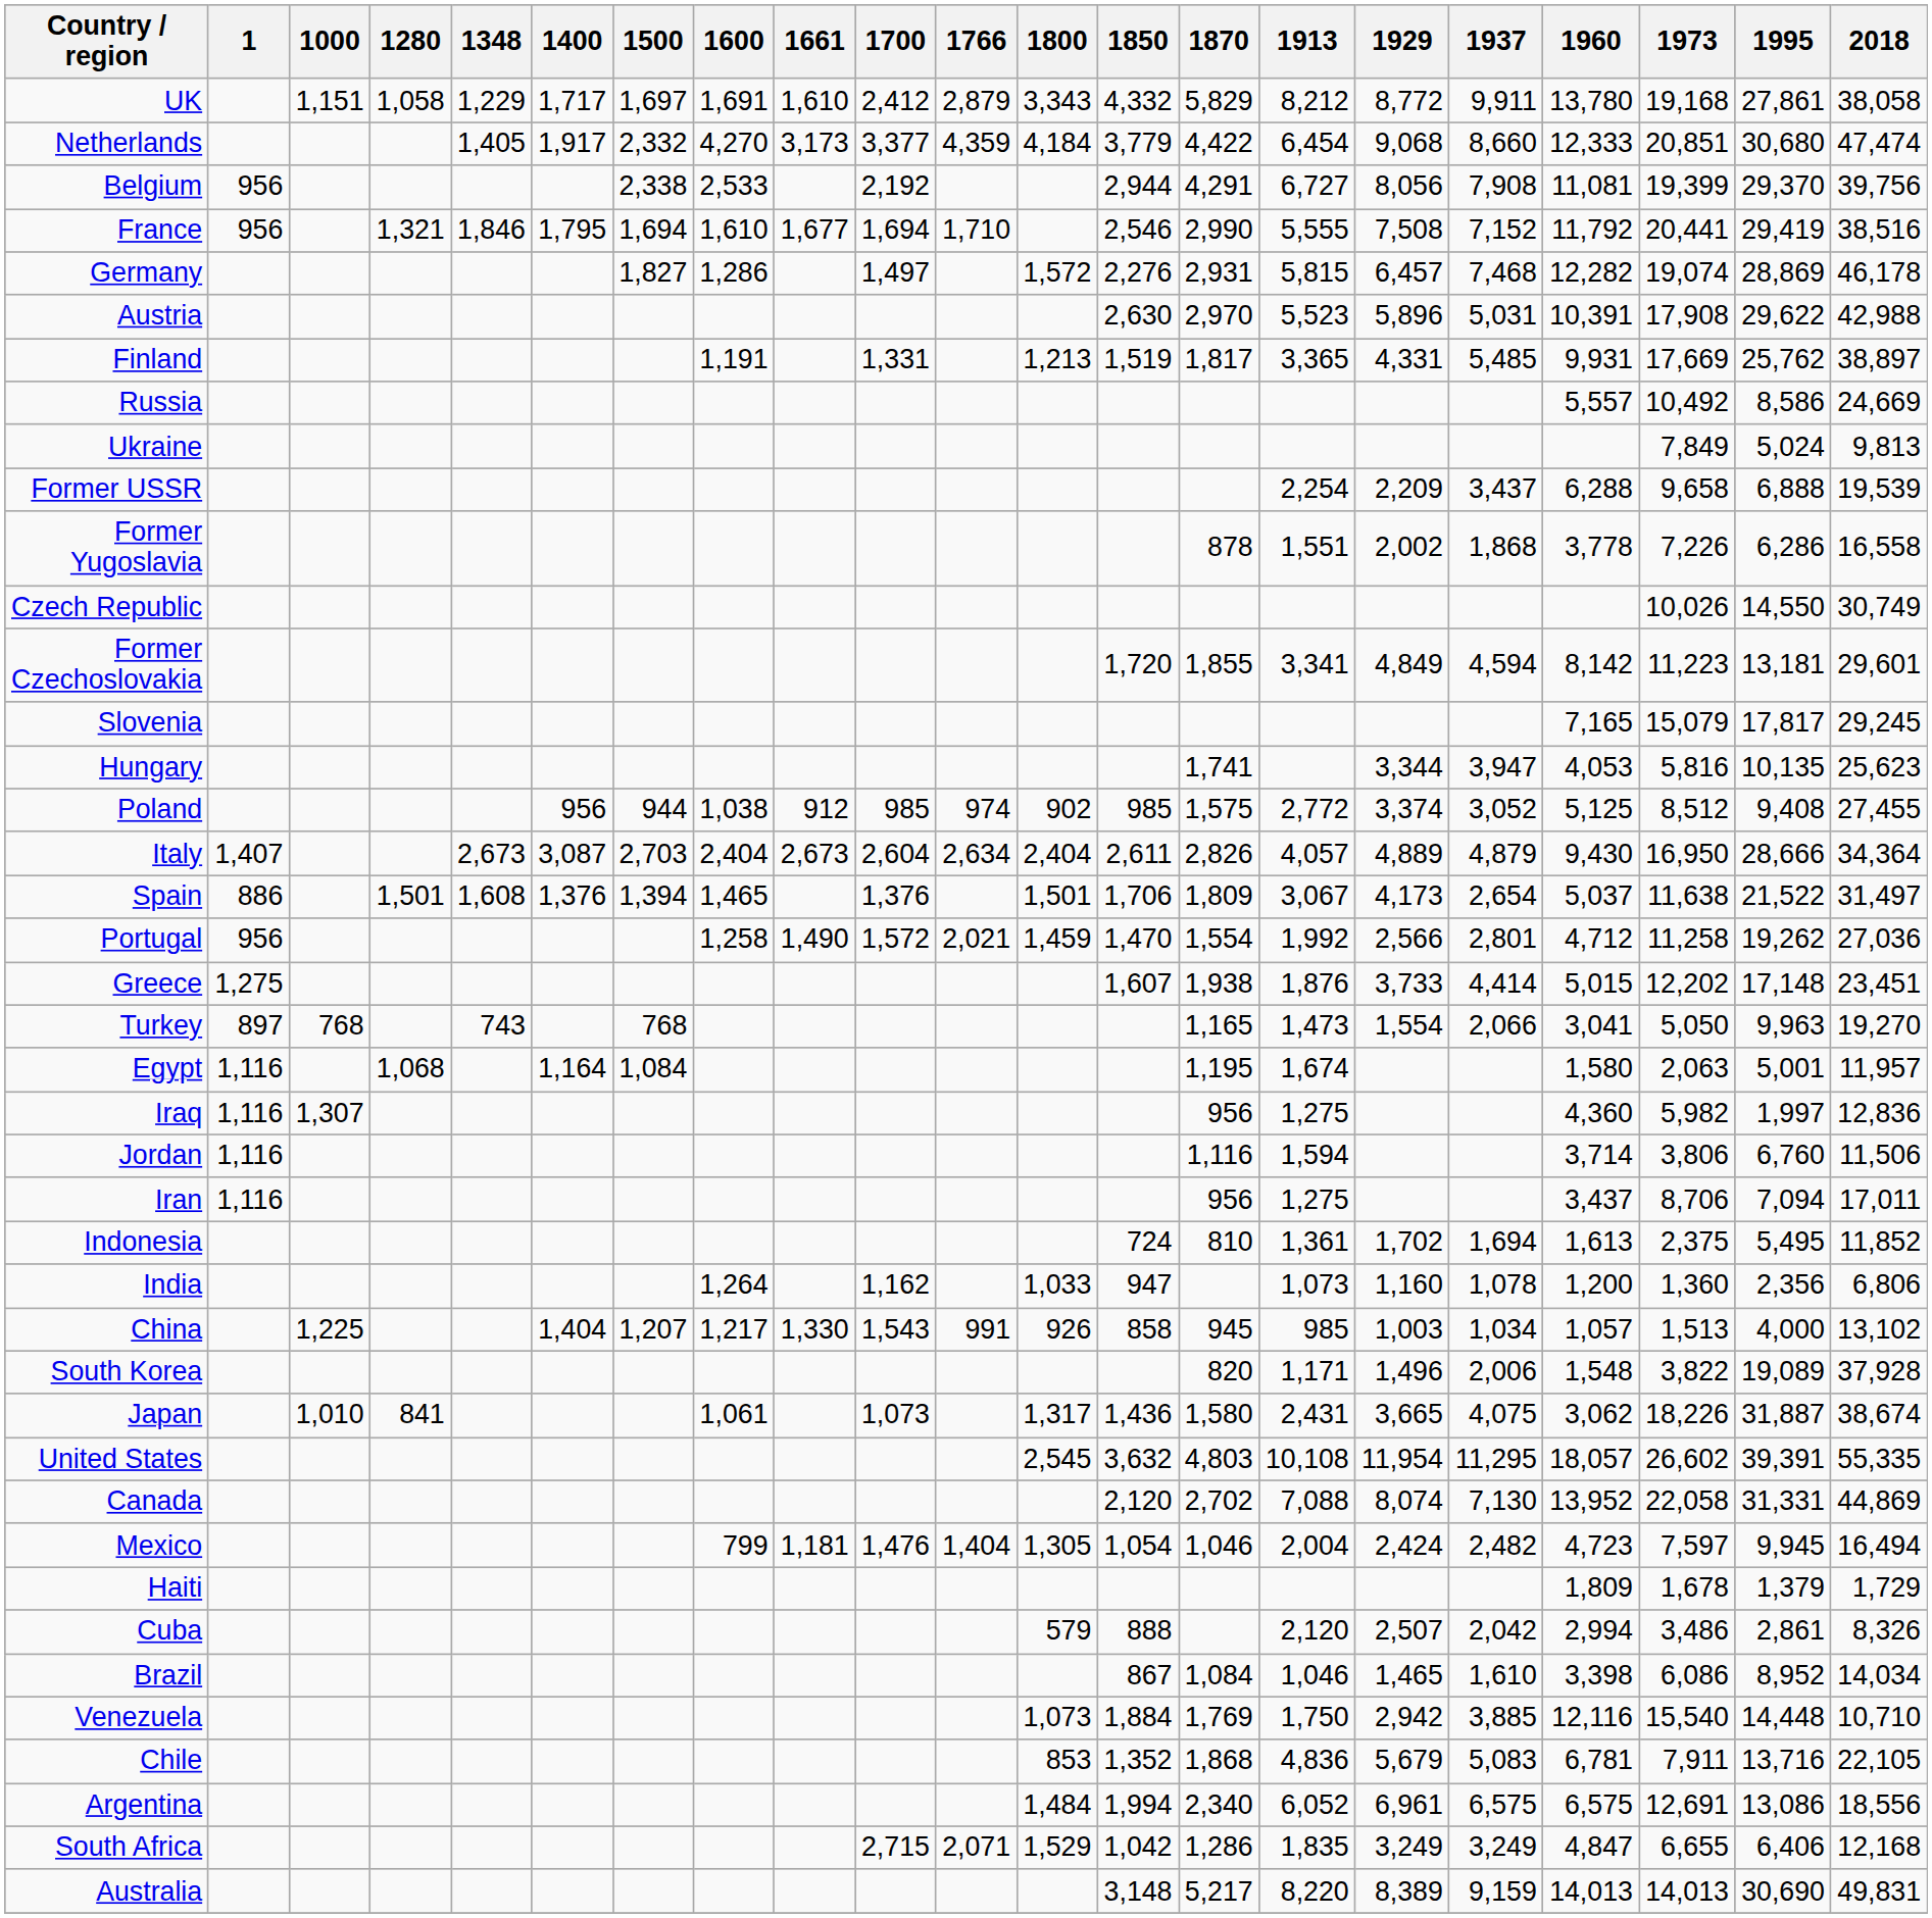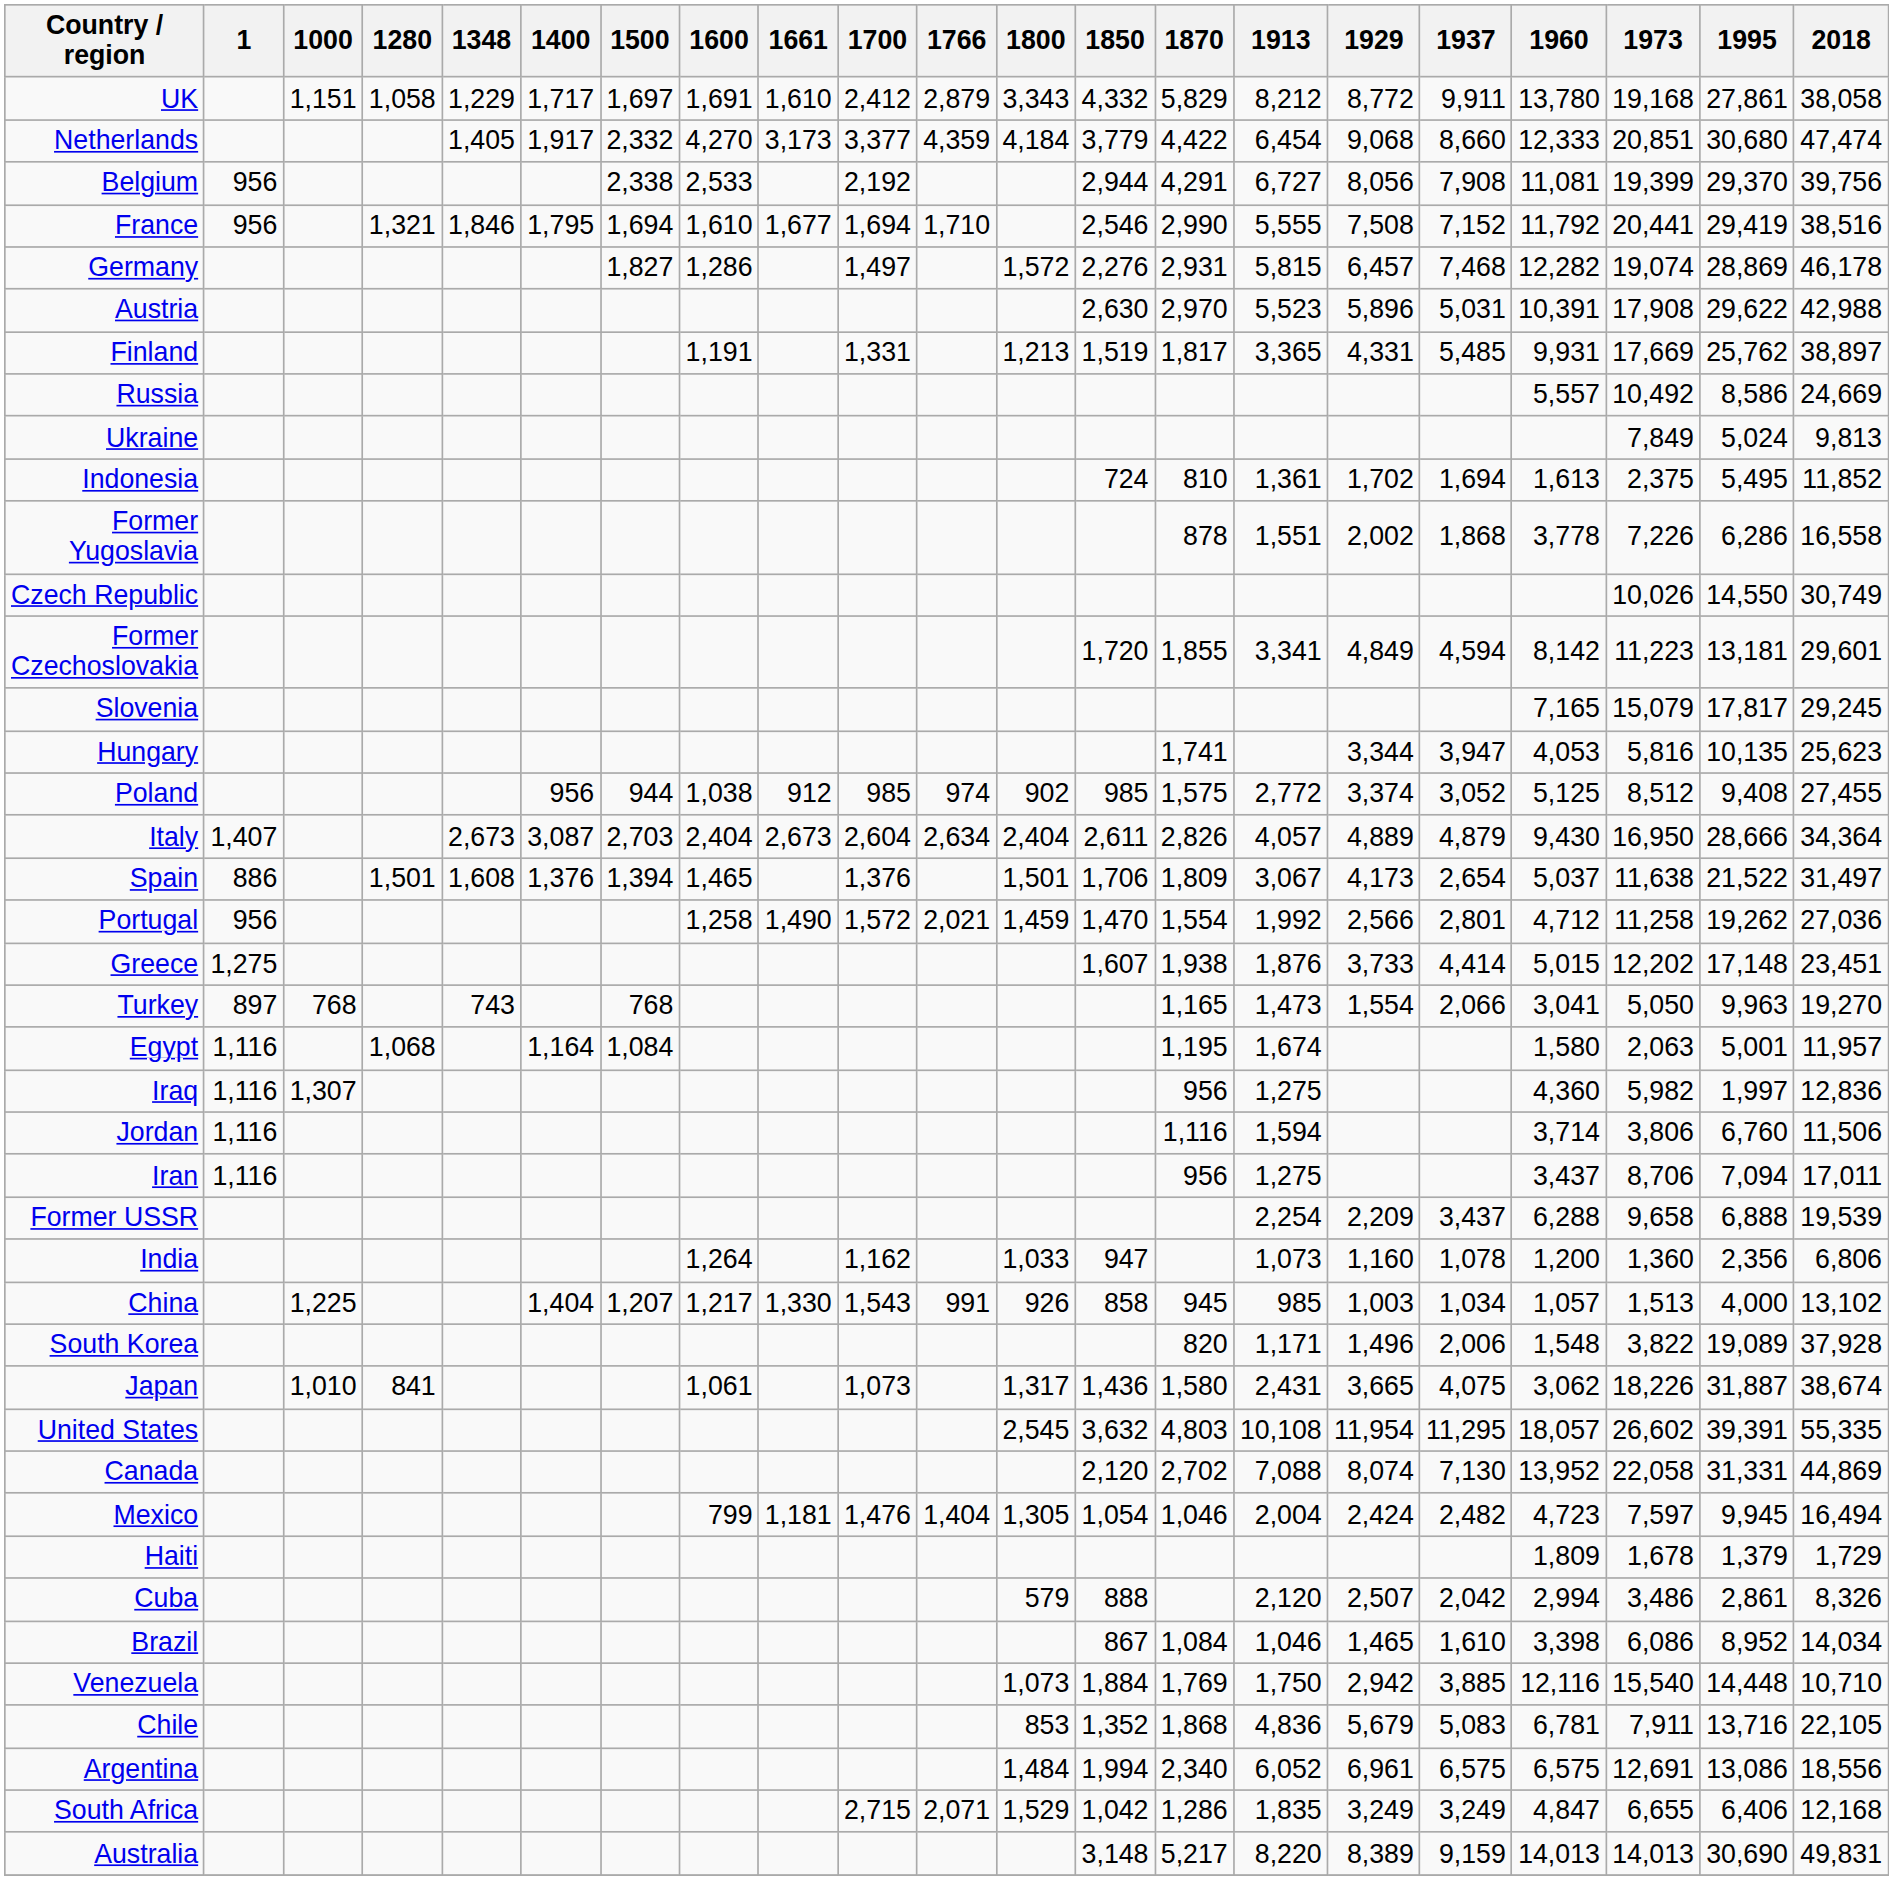rows swapped: Former USSR <-> Indonesia
